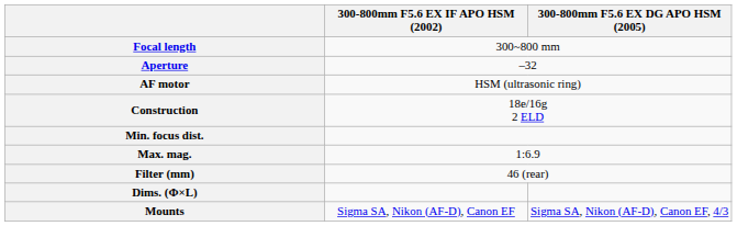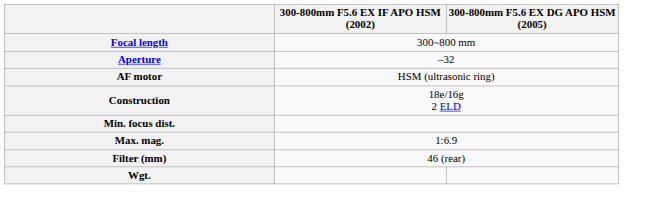- row: Dims. (Φ×L)
+ row: Wgt.
- row: Mounts | Sigma SA, Nikon (AF-D), Canon EF | Sigma SA, Nikon (AF-D), Canon EF, 4/3
